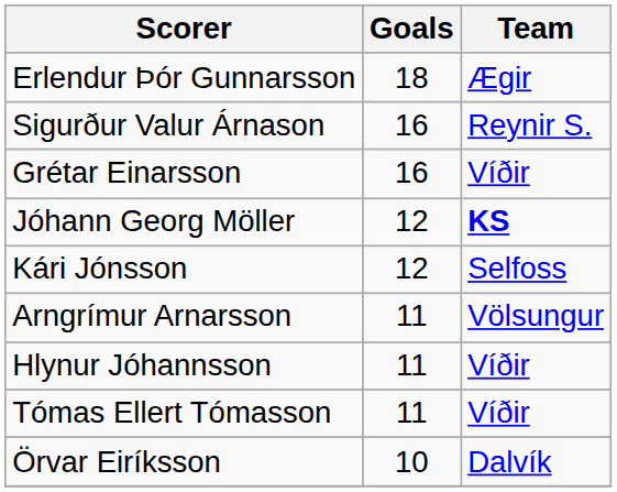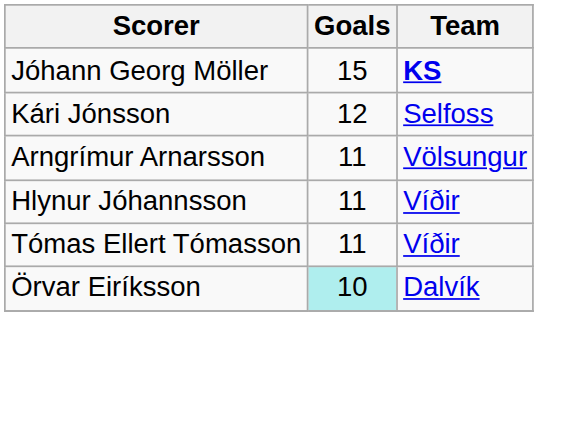- row: Erlendur Þór Gunnarsson | 18 | Ægir
- row: Sigurður Valur Árnason | 16 | Reynir S.
- row: Grétar Einarsson | 16 | Víðir
Jóhann Georg Möller | Goals: 12 -> 15
Örvar Eiríksson | Goals: no background -> paleturquoise background
